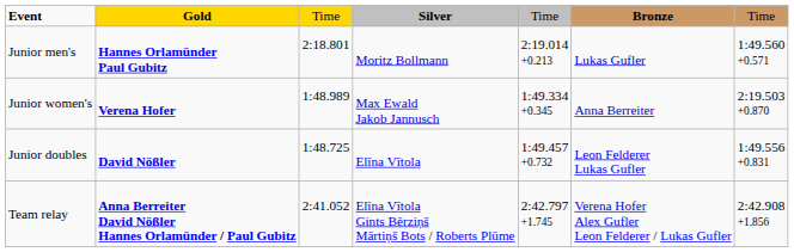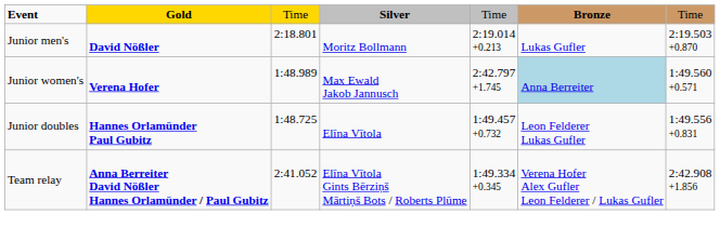Junior men's | column 2: Hannes Orlamünder Paul Gubitz -> David Nößler
Junior men's | column 7: 1:49.560 +0.571 -> 2:19.503 +0.870
Junior women's | column 5: 1:49.334 +0.345 -> 2:42.797 +1.745
Junior women's | column 6: no background -> lightblue background
Junior women's | column 7: 2:19.503 +0.870 -> 1:49.560 +0.571
Junior doubles | column 2: David Nößler -> Hannes Orlamünder Paul Gubitz
Team relay | column 5: 2:42.797 +1.745 -> 1:49.334 +0.345
